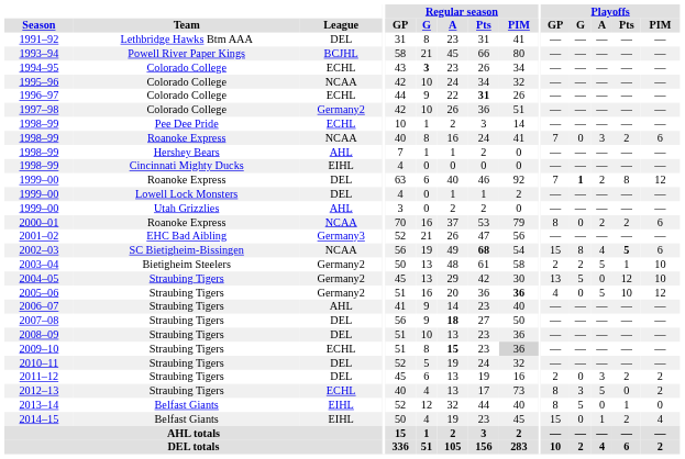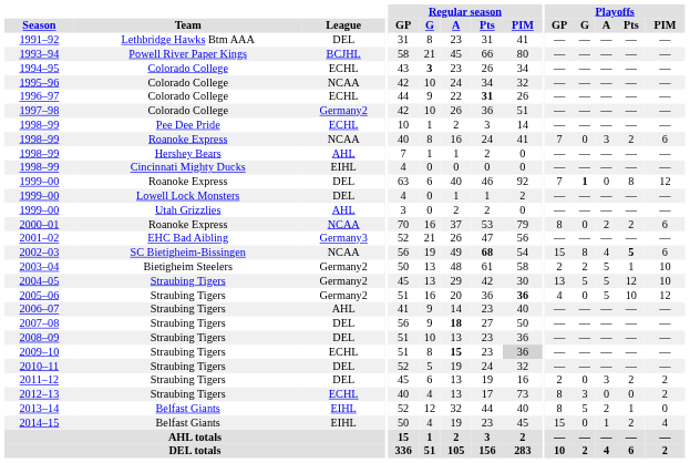1999–00 / Roanoke Express | Playoffs / A: 2 -> 0
2004–05 | Playoffs / A: 0 -> 5
2012–13 | Playoffs / A: 5 -> 0
2013–14 | Playoffs / A: 0 -> 2
